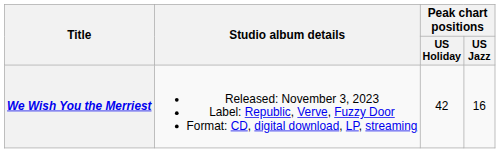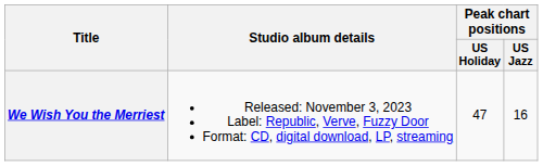We Wish You the Merriest | Peak chart positions / US Holiday: 42 -> 47
